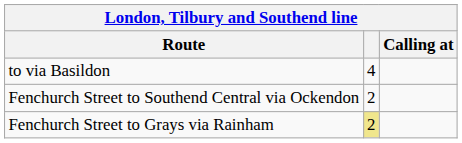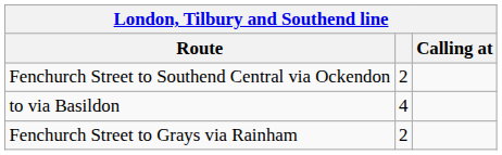rows swapped: to via Basildon <-> Fenchurch Street to Southend Central via Ockendon
Fenchurch Street to Grays via Rainham | column 2: khaki background -> no background
